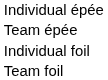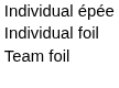- row: Team épée
